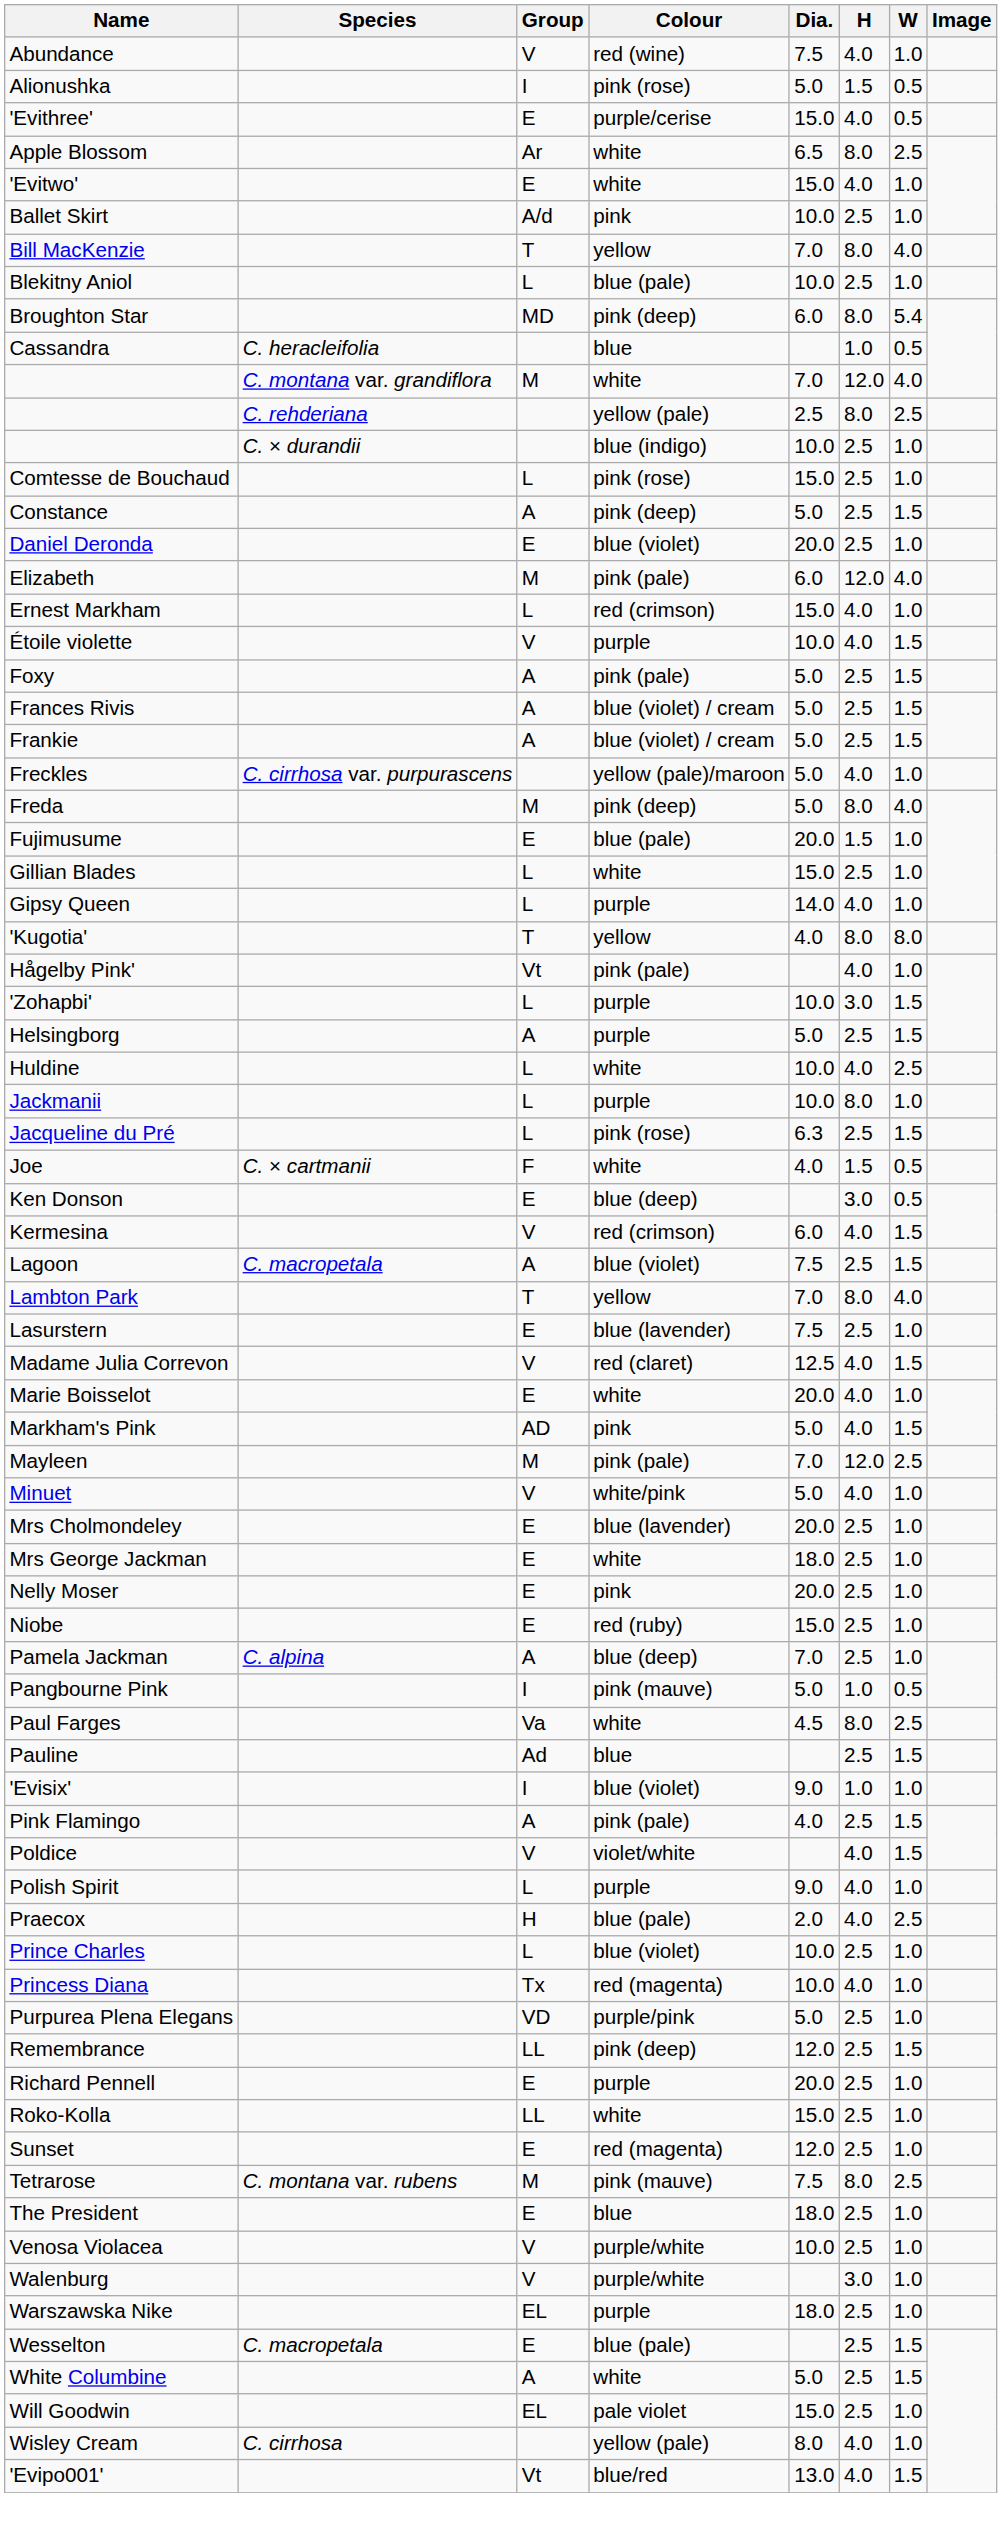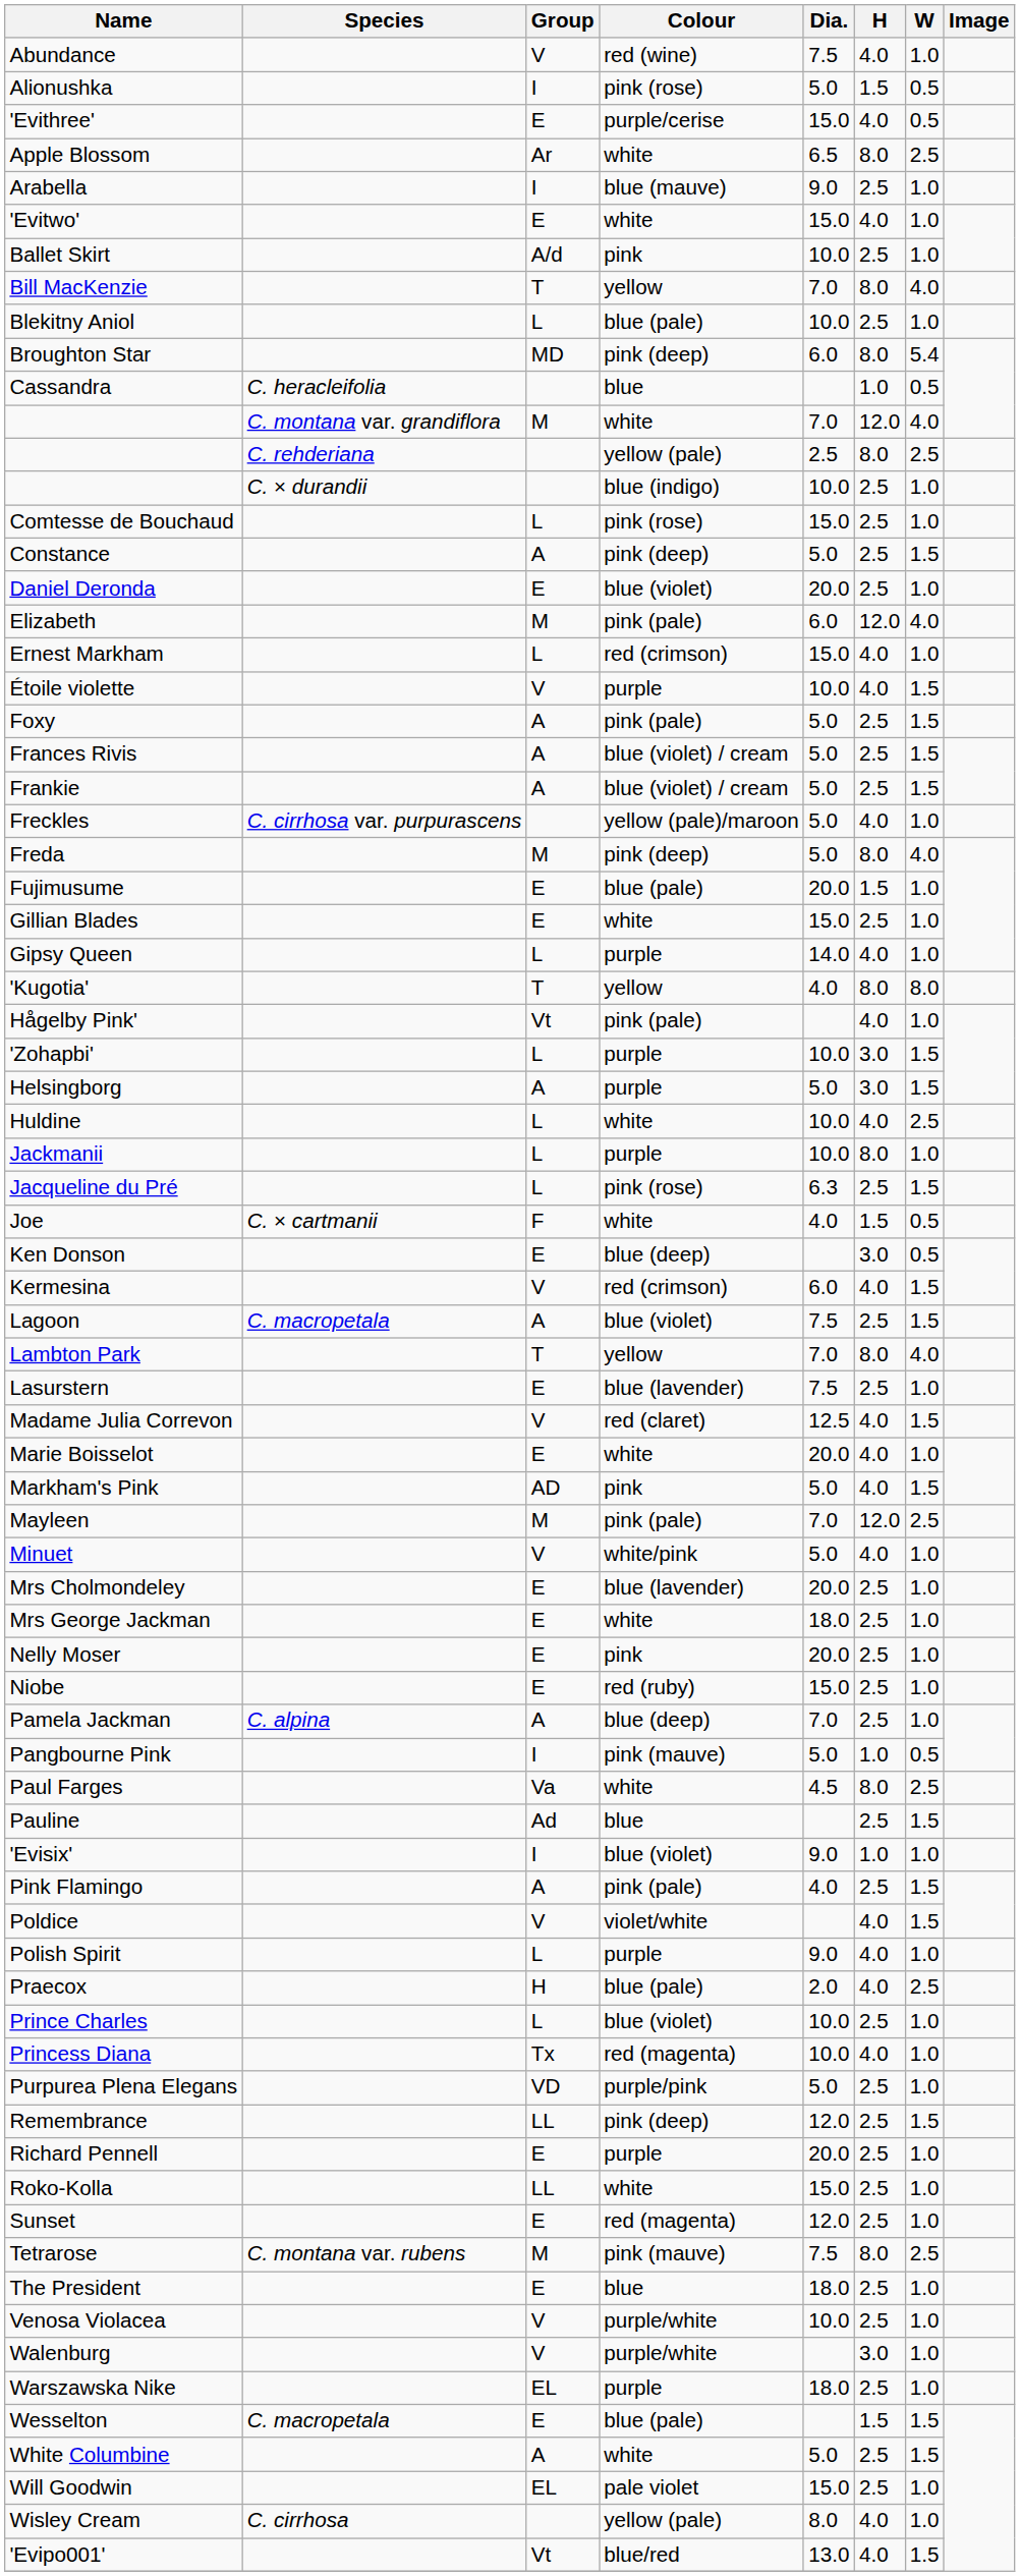+ row: Arabella | I | blue (mauve) | 9.0 | 2.5 | 1.0
Gillian Blades | Group: L -> E
Helsingborg | H: 2.5 -> 3.0
Wesselton | H: 2.5 -> 1.5
